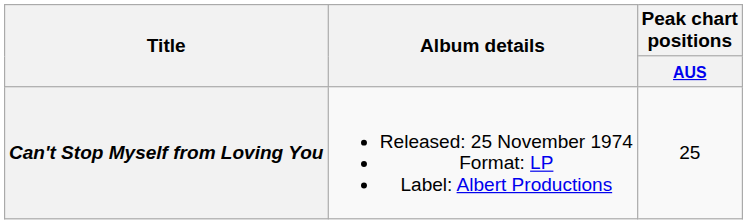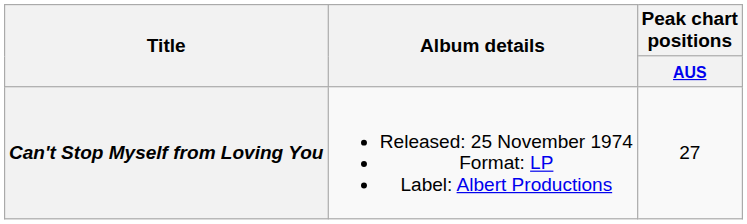Can't Stop Myself from Loving You | Peak chart positions / AUS: 25 -> 27
